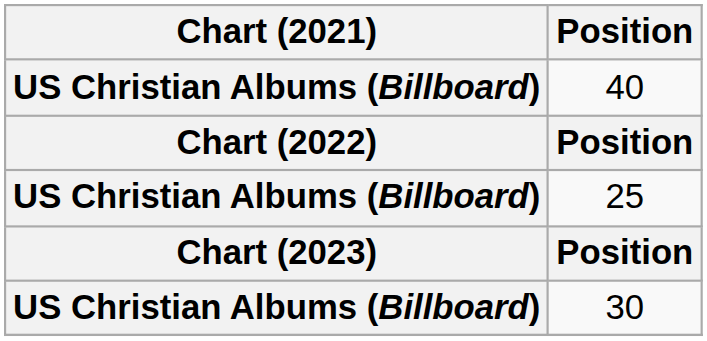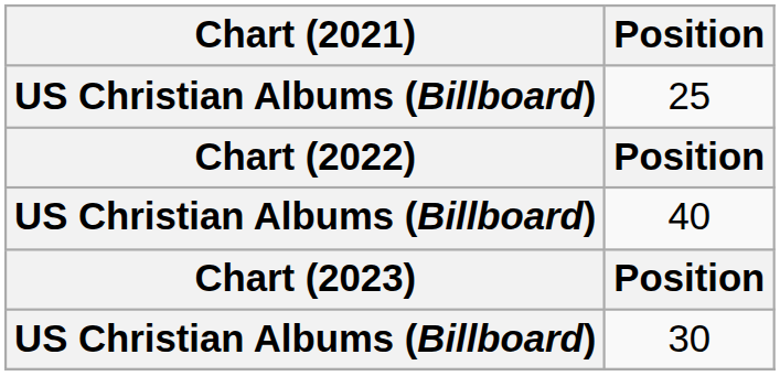rows swapped: 40 <-> 25
